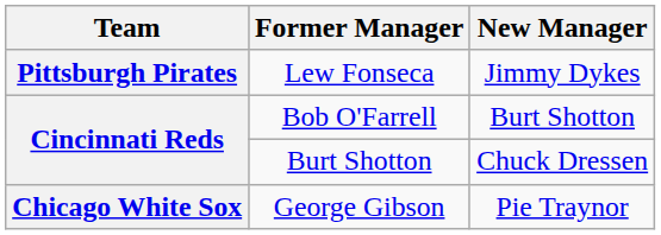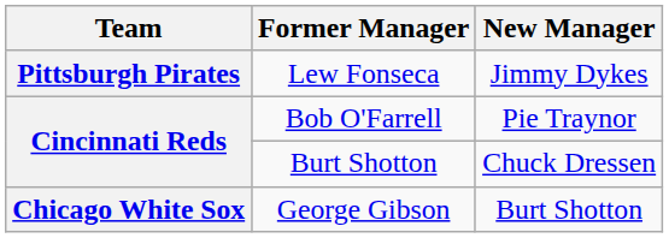Bob O'Farrell | New Manager: Burt Shotton -> Pie Traynor
George Gibson | New Manager: Pie Traynor -> Burt Shotton
